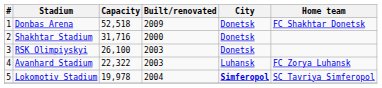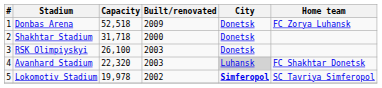Donbas Arena | Home team: FC Shakhtar Donetsk -> FC Zorya Luhansk
Shakhtar Stadium | Capacity: 31,716 -> 31,718
Avanhard Stadium | Capacity: 22,322 -> 22,320
Avanhard Stadium | City: no background -> lightgrey background
Avanhard Stadium | Home team: FC Zorya Luhansk -> FC Shakhtar Donetsk
Lokomotiv Stadium | Built/renovated: 2004 -> 2002
